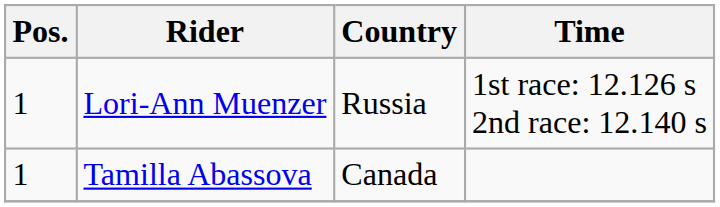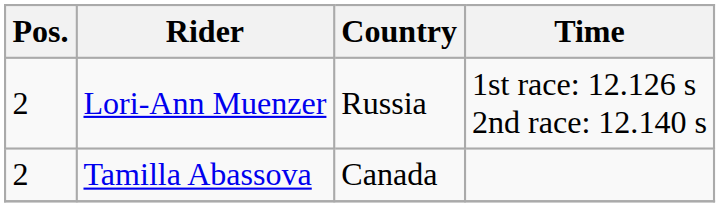Lori-Ann Muenzer | Pos.: 1 -> 2
Tamilla Abassova | Pos.: 1 -> 2
